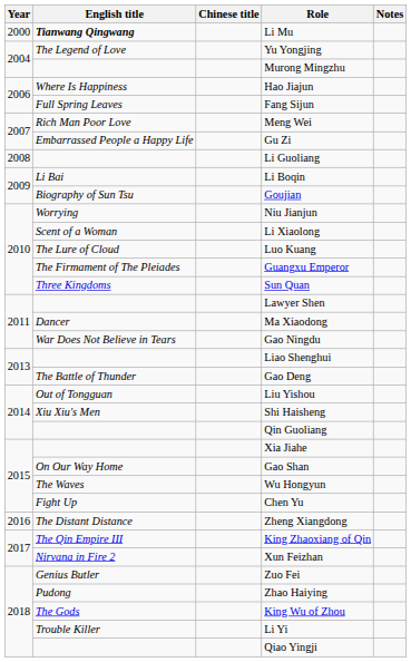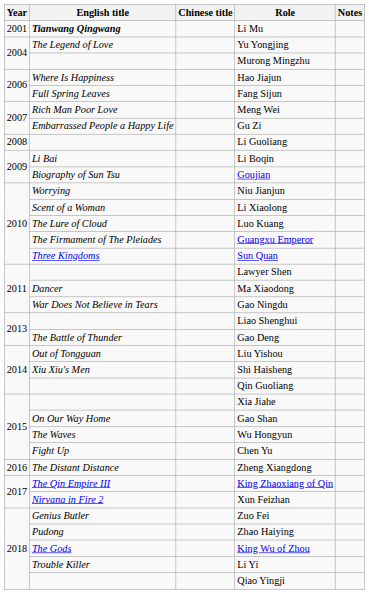Li Mu | Year: 2000 -> 2001
